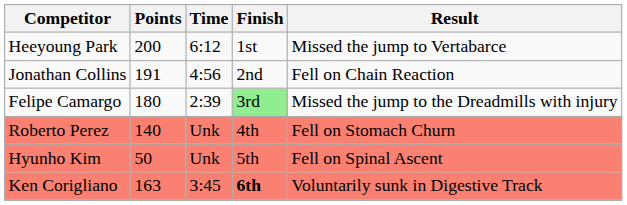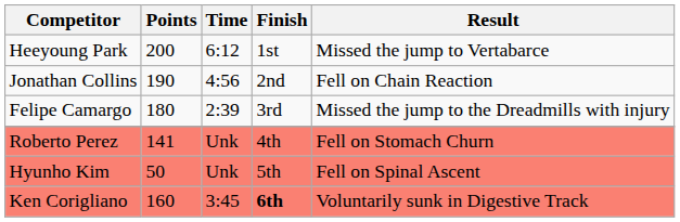Jonathan Collins | Points: 191 -> 190
Felipe Camargo | Finish: lightgreen background -> no background
Roberto Perez | Points: 140 -> 141
Ken Corigliano | Points: 163 -> 160
